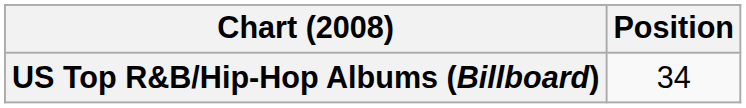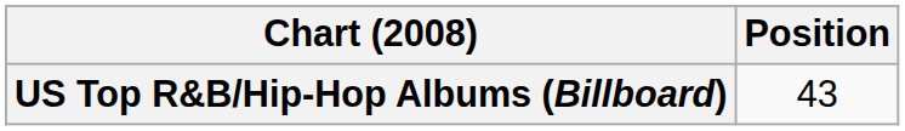US Top R&B/Hip-Hop Albums (Billboard) | Position: 34 -> 43
